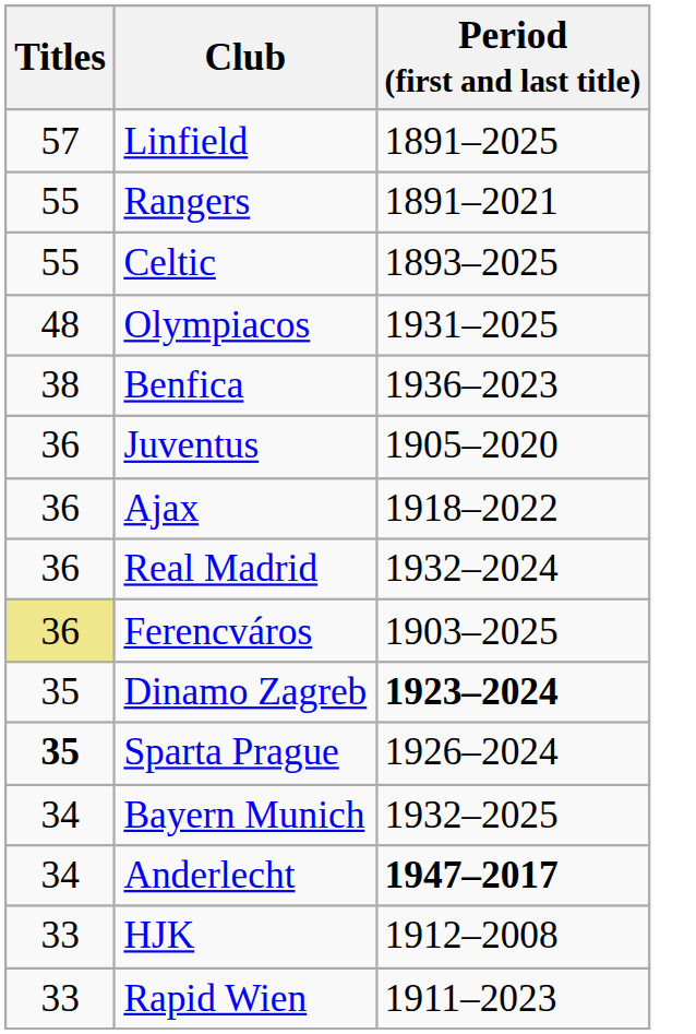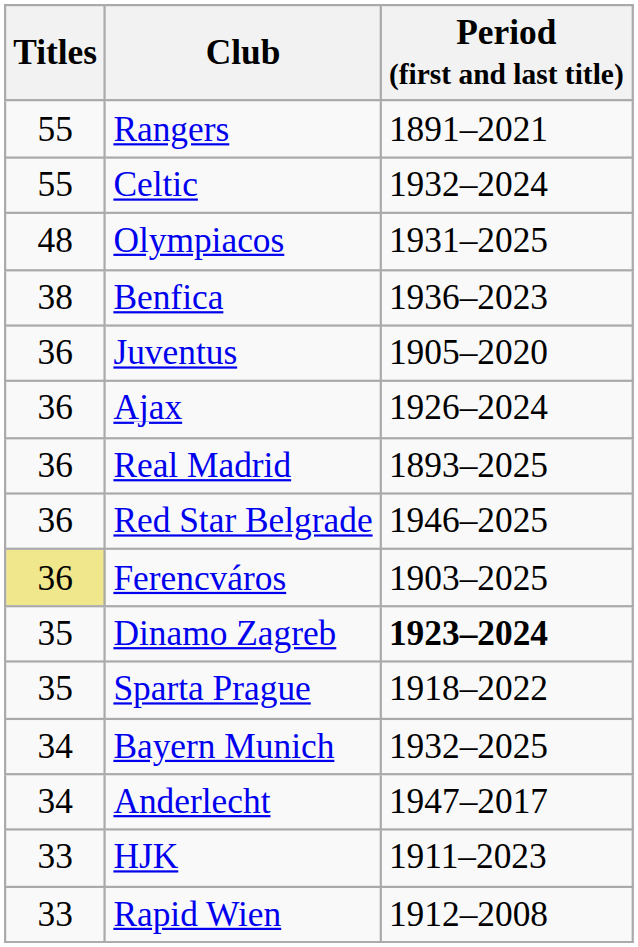- row: 57 | Linfield | 1891–2025
Celtic | Period (first and last title): 1893–2025 -> 1932–2024
Ajax | Period (first and last title): 1918–2022 -> 1926–2024
Real Madrid | Period (first and last title): 1932–2024 -> 1893–2025
+ row: 36 | Red Star Belgrade | 1946–2025
Sparta Prague | Titles: bold -> normal
Sparta Prague | Period (first and last title): 1926–2024 -> 1918–2022
Anderlecht | Period (first and last title): bold -> normal
HJK | Period (first and last title): 1912–2008 -> 1911–2023
Rapid Wien | Period (first and last title): 1911–2023 -> 1912–2008
